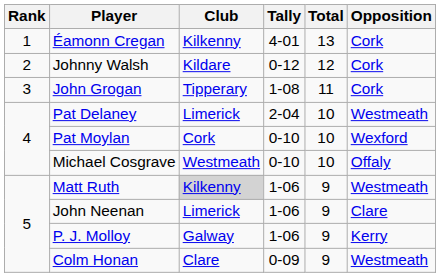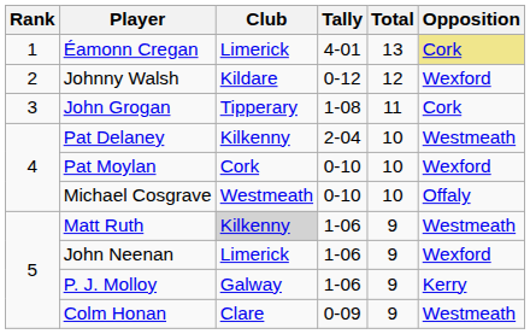Éamonn Cregan | Club: Kilkenny -> Limerick
Éamonn Cregan | Opposition: no background -> khaki background
Johnny Walsh | Opposition: Cork -> Wexford
Pat Delaney | Club: Limerick -> Kilkenny
John Neenan | Opposition: Clare -> Wexford
